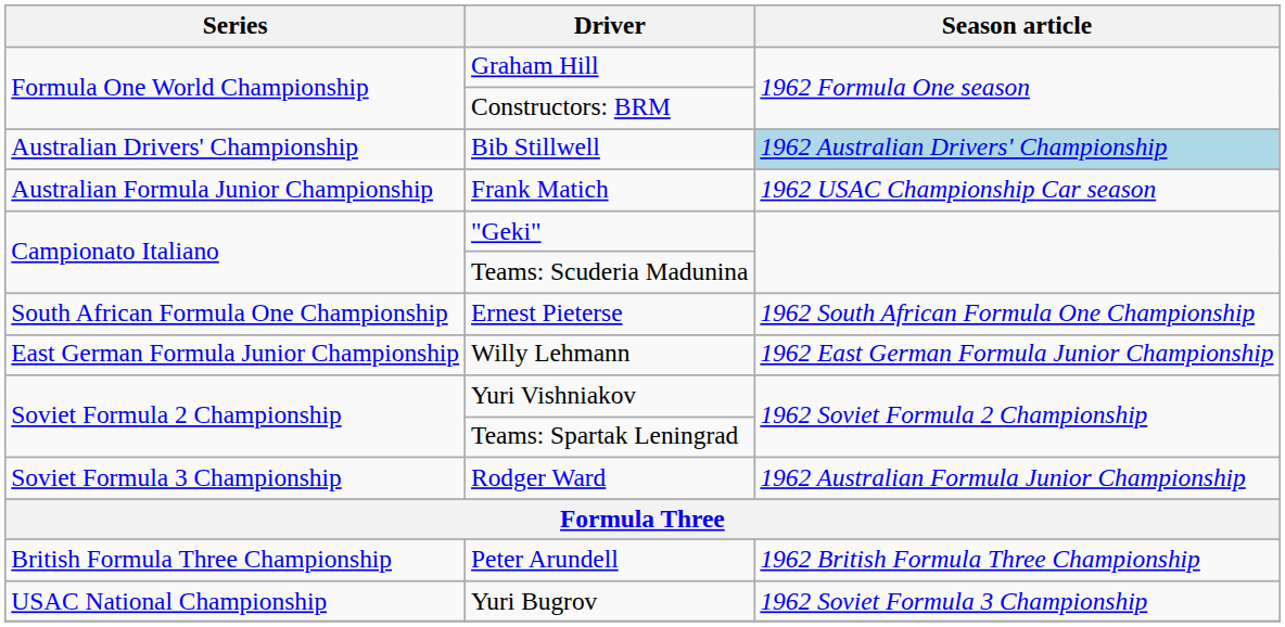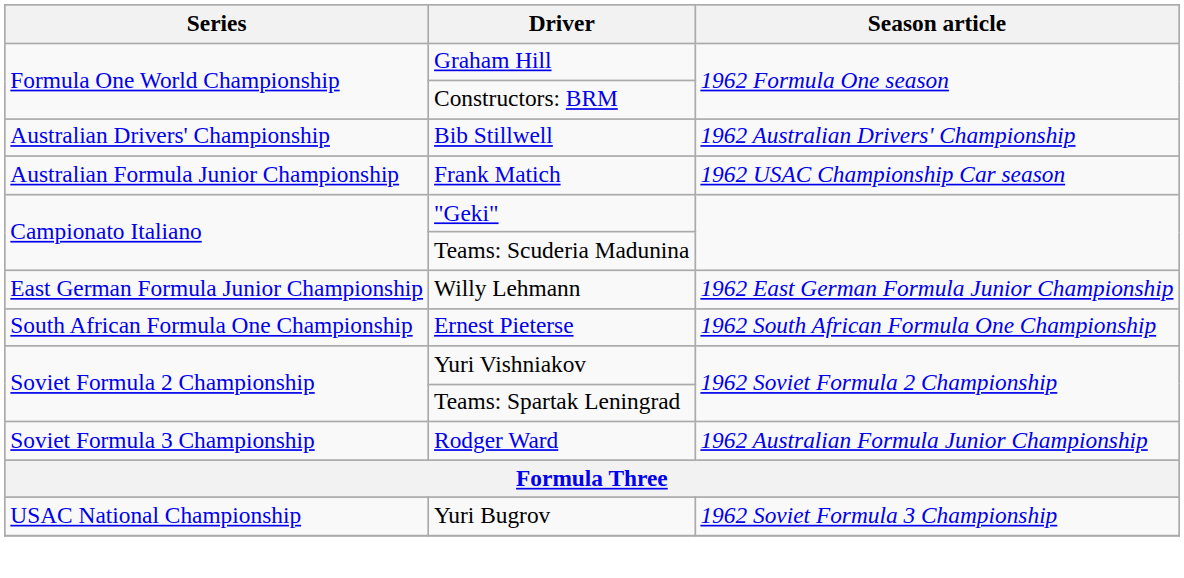Bib Stillwell | Season article: lightblue background -> no background
rows swapped: Willy Lehmann <-> Ernest Pieterse
- row: British Formula Three Championship | Peter Arundell | 1962 British Formula Three Championship
